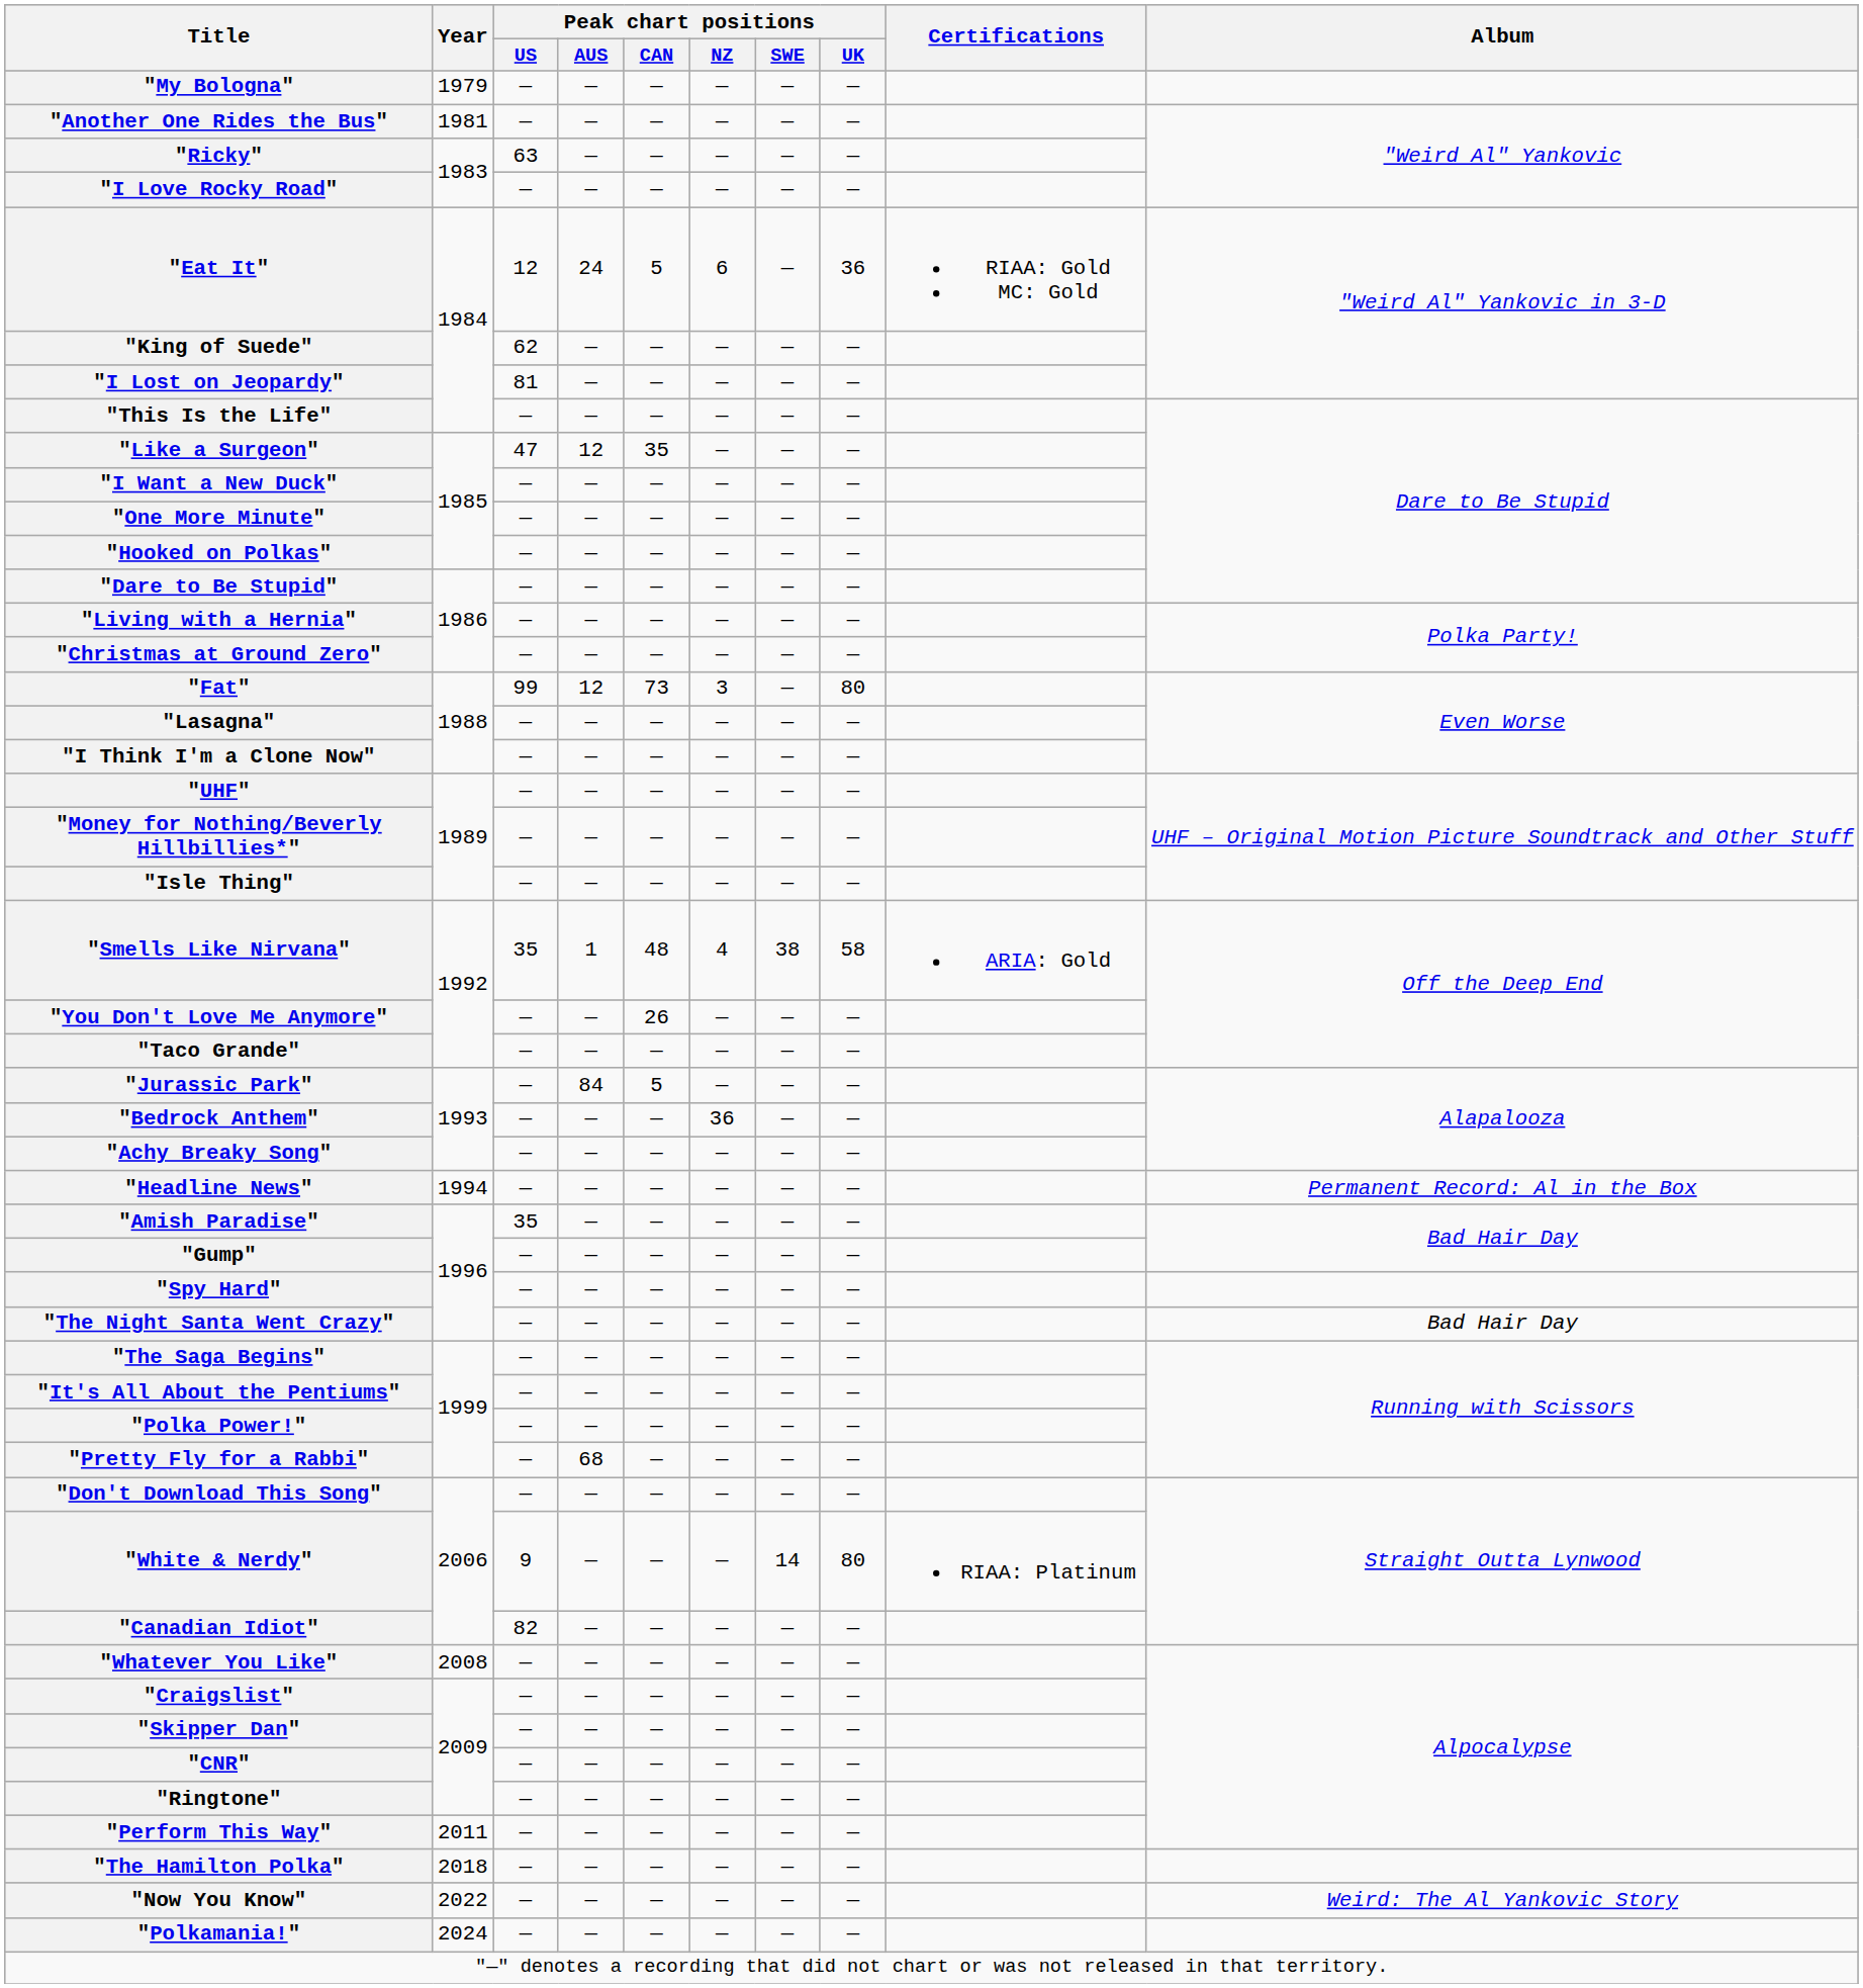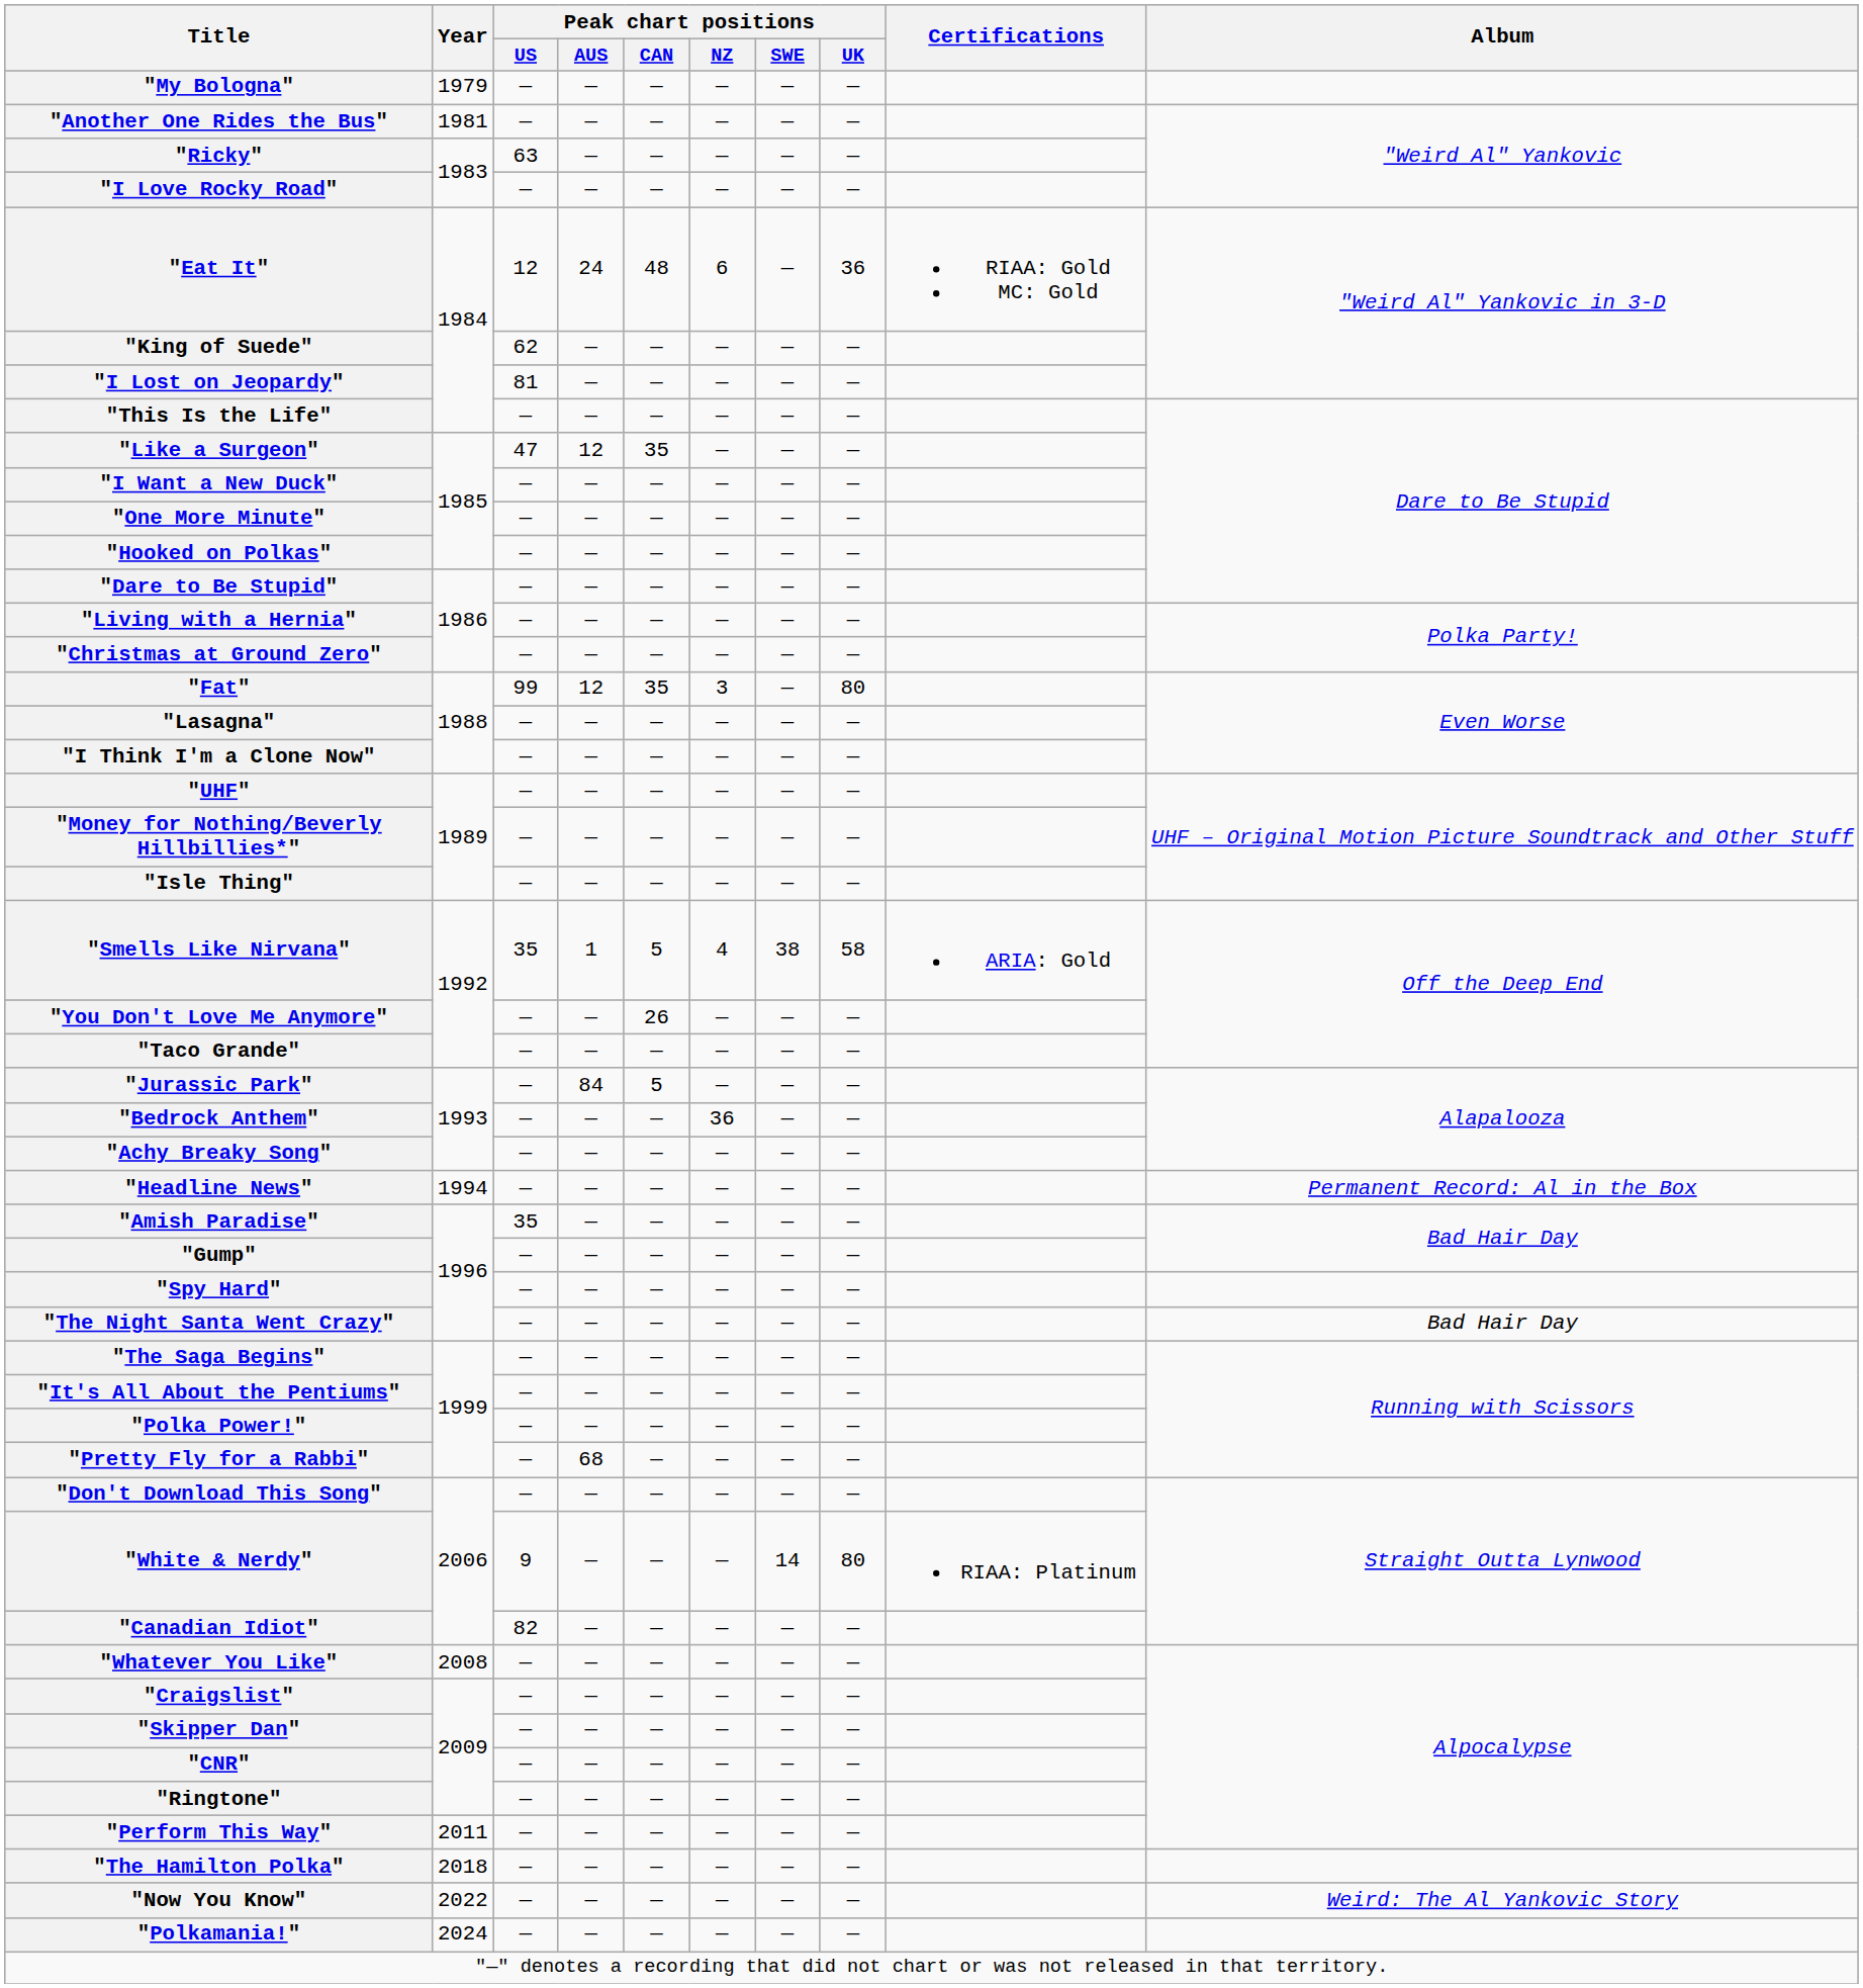"Eat It" | Peak chart positions / CAN: 5 -> 48
"Fat" | Peak chart positions / CAN: 73 -> 35
"Smells Like Nirvana" | Peak chart positions / CAN: 48 -> 5
